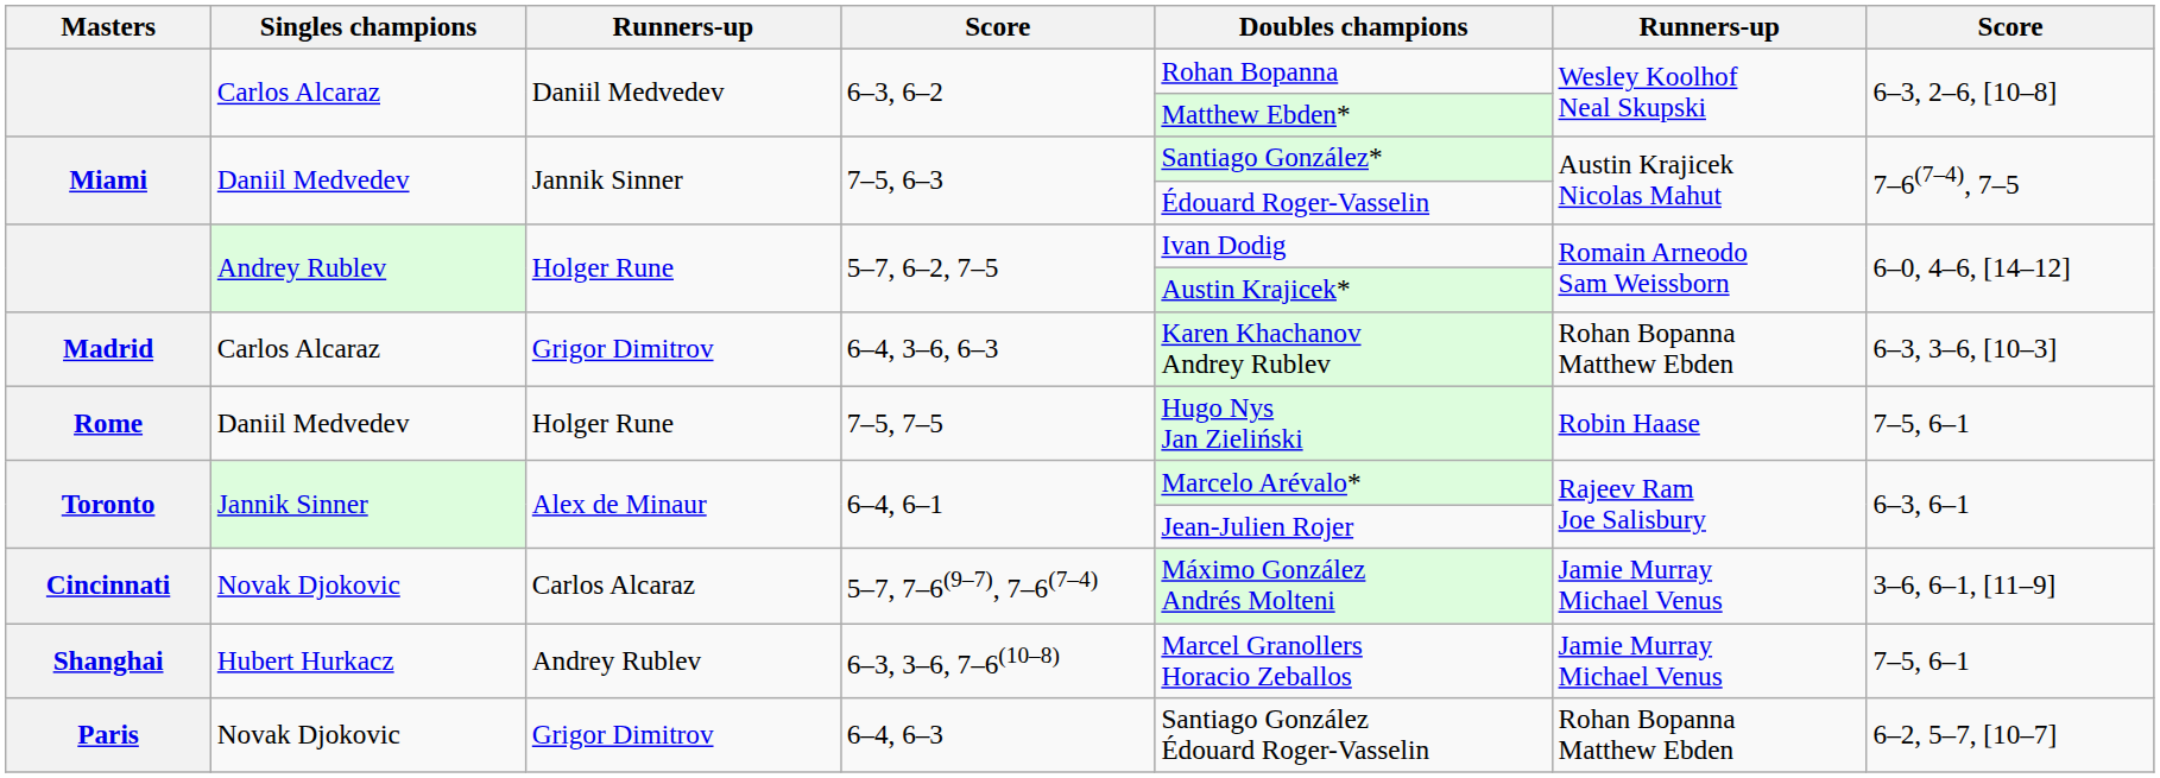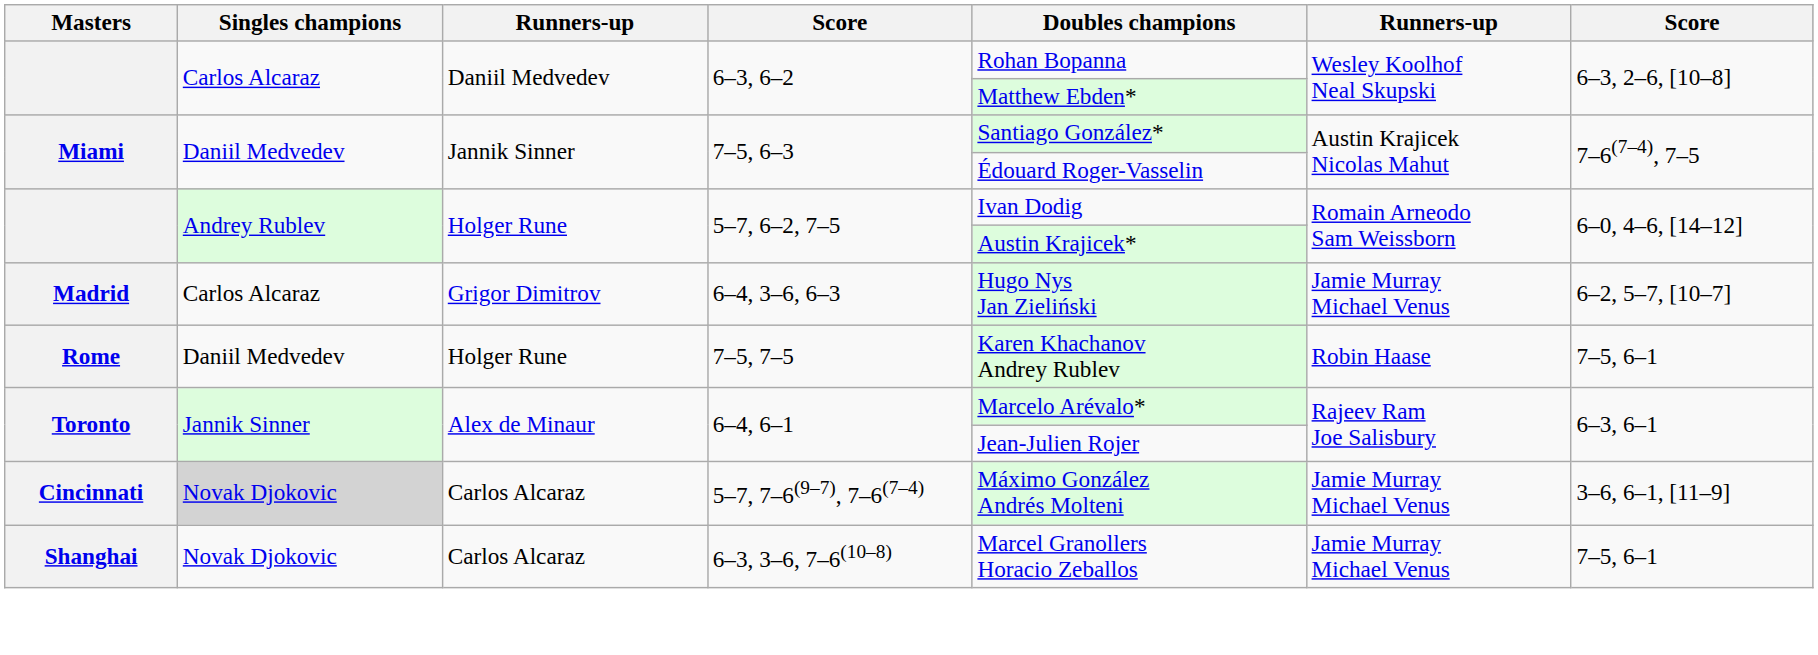6–4, 3–6, 6–3 | Doubles champions: Karen Khachanov Andrey Rublev -> Hugo Nys Jan Zieliński
6–4, 3–6, 6–3 | column 6: Rohan Bopanna Matthew Ebden -> Jamie Murray Michael Venus
6–4, 3–6, 6–3 | column 7: 6–3, 3–6, [10–3] -> 6–2, 5–7, [10–7]
7–5, 7–5 | Doubles champions: Hugo Nys Jan Zieliński -> Karen Khachanov Andrey Rublev
5–7, 7–6(9–7), 7–6(7–4) | Singles champions: no background -> lightgrey background
6–3, 3–6, 7–6(10–8) | Singles champions: Hubert Hurkacz -> Novak Djokovic
6–3, 3–6, 7–6(10–8) | column 3: Andrey Rublev -> Carlos Alcaraz
- row: Paris | Novak Djokovic | Grigor Dimitrov | 6–4, 6–3 | Santiago González Édouard Roger-Vasselin | Rohan Bopanna Matthew Ebden | 6–2, 5–7, [10–7]
